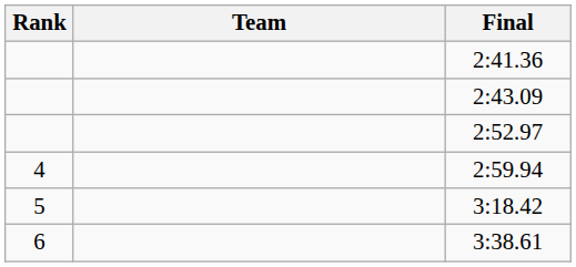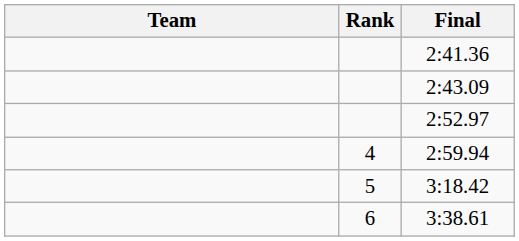columns swapped: Rank <-> Team
